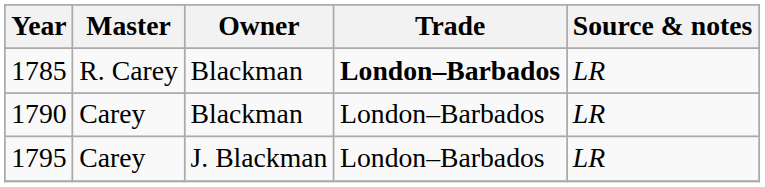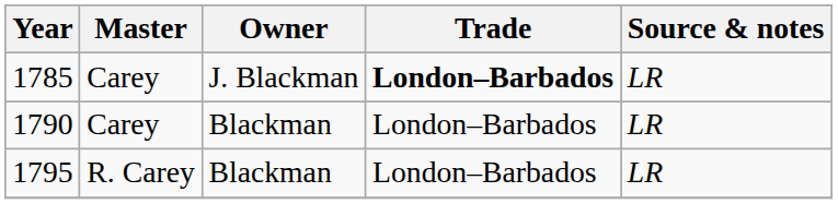1785 | Master: R. Carey -> Carey
1785 | Owner: Blackman -> J. Blackman
1795 | Master: Carey -> R. Carey
1795 | Owner: J. Blackman -> Blackman
